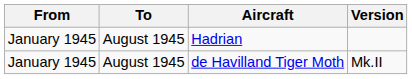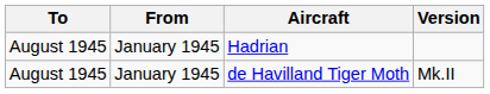columns swapped: From <-> To
